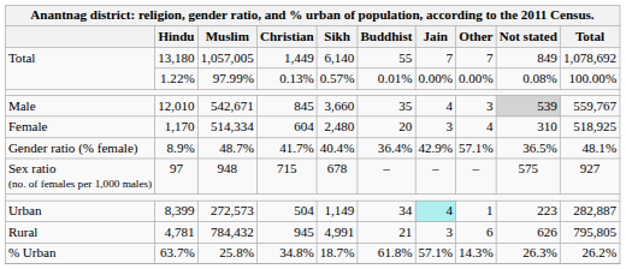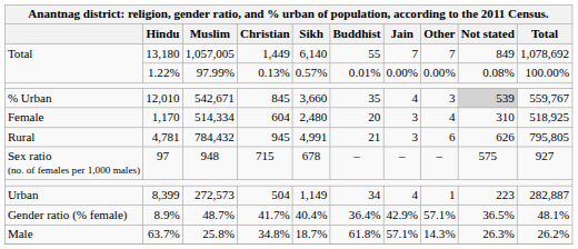12,010 | column 1: Male -> % Urban
rows swapped: 8.9% <-> 4,781
8,399 | Jain: paleturquoise background -> no background
63.7% | column 1: % Urban -> Male
